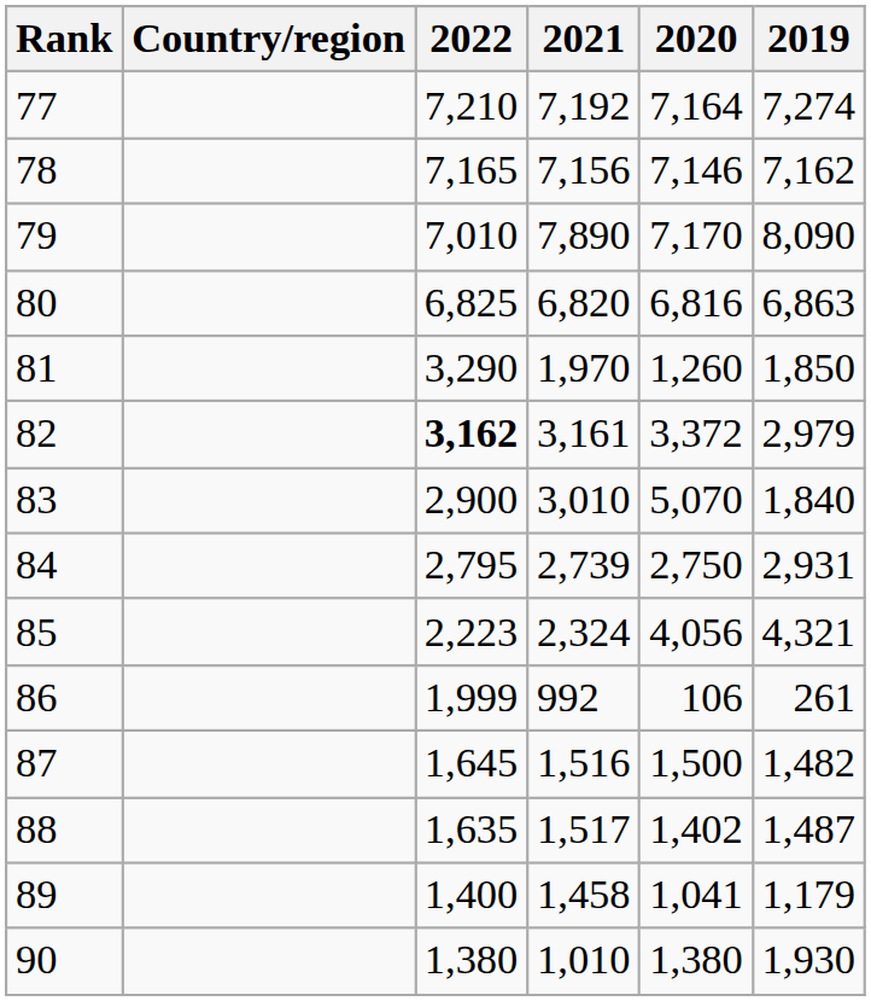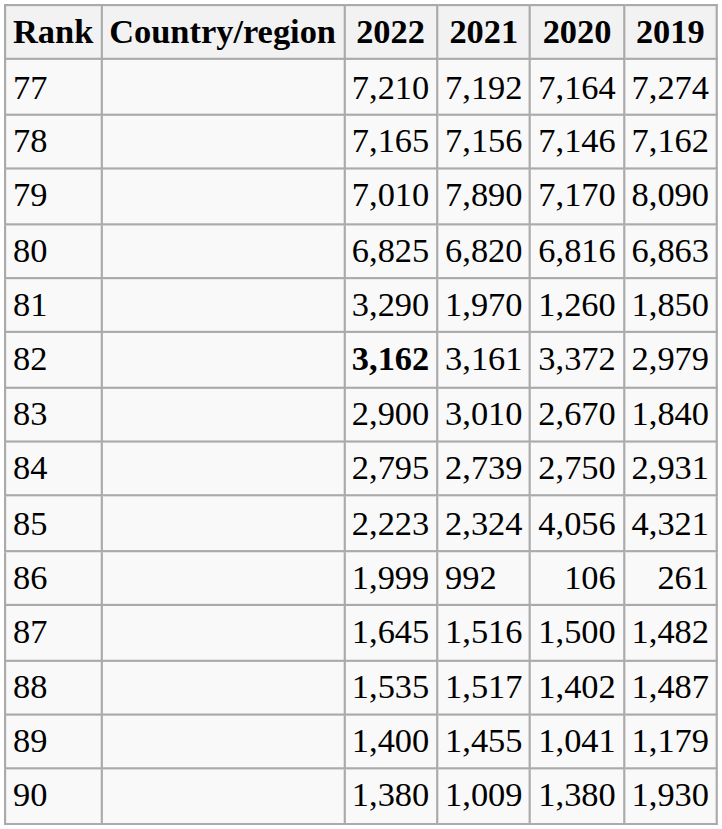83 | 2020: 5,070 -> 2,670
88 | 2022: 1,635 -> 1,535
89 | 2021: 1,458 -> 1,455
90 | 2021: 1,010 -> 1,009
